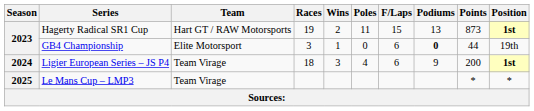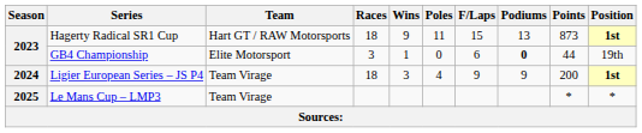Hagerty Radical SR1 Cup | Races: 19 -> 18
Hagerty Radical SR1 Cup | Wins: 2 -> 9
Ligier European Series – JS P4 | F/Laps: 6 -> 9
